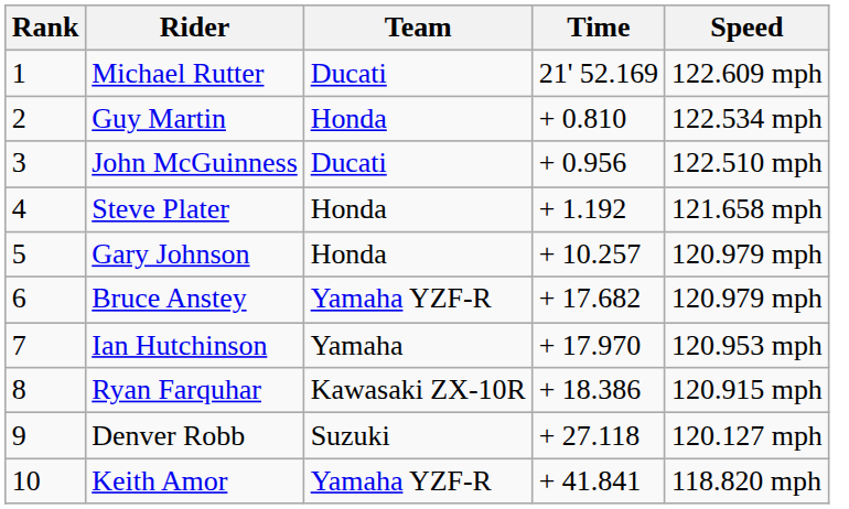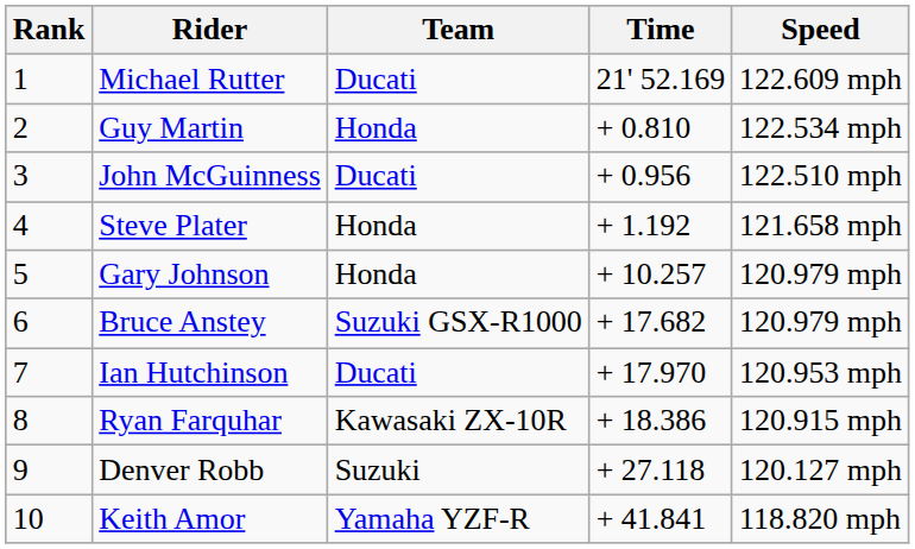Bruce Anstey | Team: Yamaha YZF-R -> Suzuki GSX-R1000
Ian Hutchinson | Team: Yamaha -> Ducati
